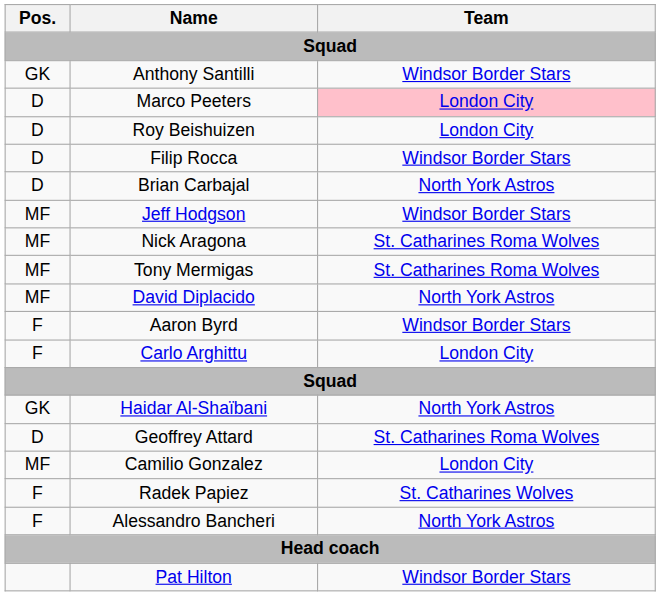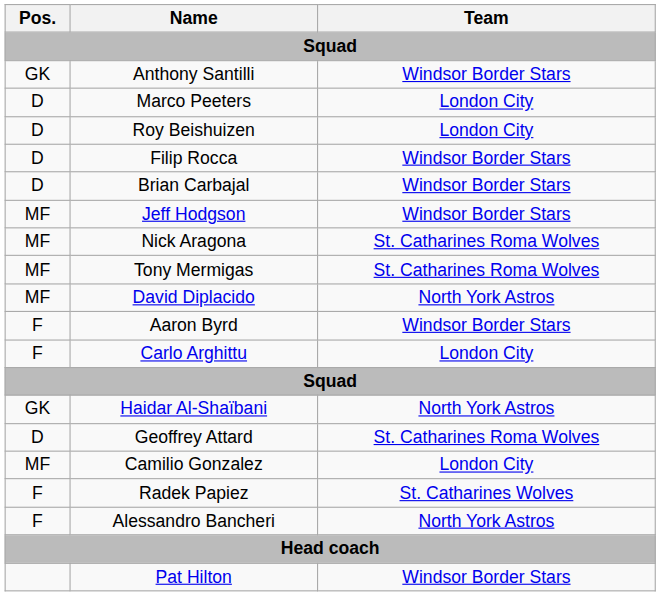Marco Peeters | Team: pink background -> no background
Brian Carbajal | Team: North York Astros -> Windsor Border Stars
